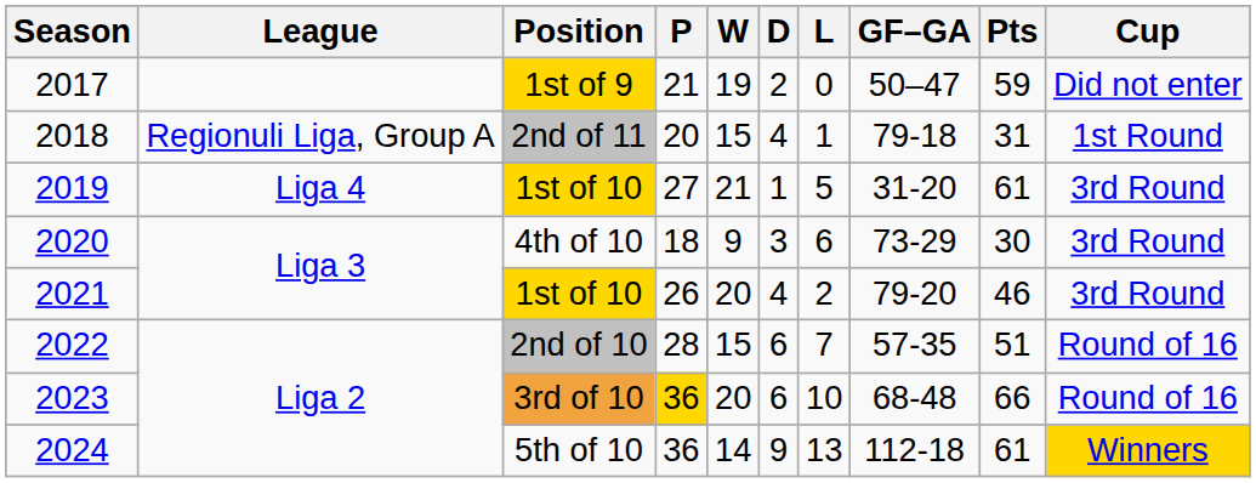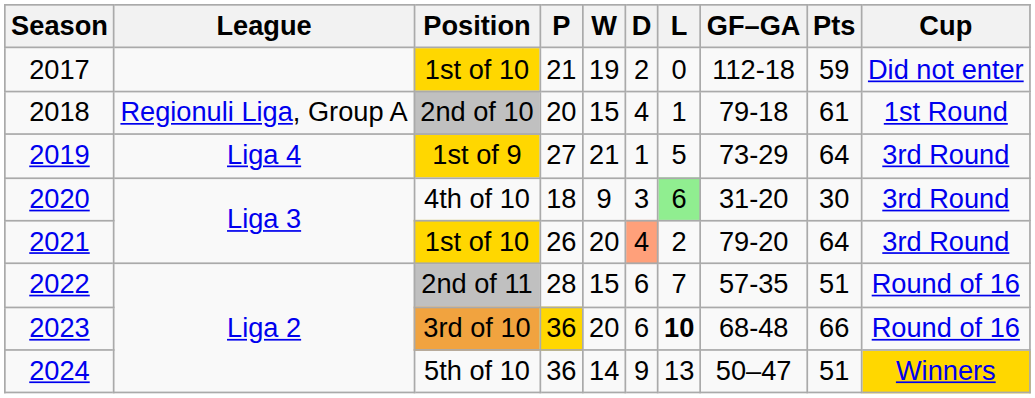2017 | Position: 1st of 9 -> 1st of 10
2017 | GF–GA: 50–47 -> 112-18
2018 | Position: 2nd of 11 -> 2nd of 10
2018 | Pts: 31 -> 61
2019 | Position: 1st of 10 -> 1st of 9
2019 | GF–GA: 31-20 -> 73-29
2019 | Pts: 61 -> 64
2020 | L: no background -> lightgreen background
2020 | GF–GA: 73-29 -> 31-20
2021 | D: no background -> lightsalmon background
2021 | Pts: 46 -> 64
2022 | Position: 2nd of 10 -> 2nd of 11
2023 | L: normal -> bold
2024 | GF–GA: 112-18 -> 50–47
2024 | Pts: 61 -> 51
